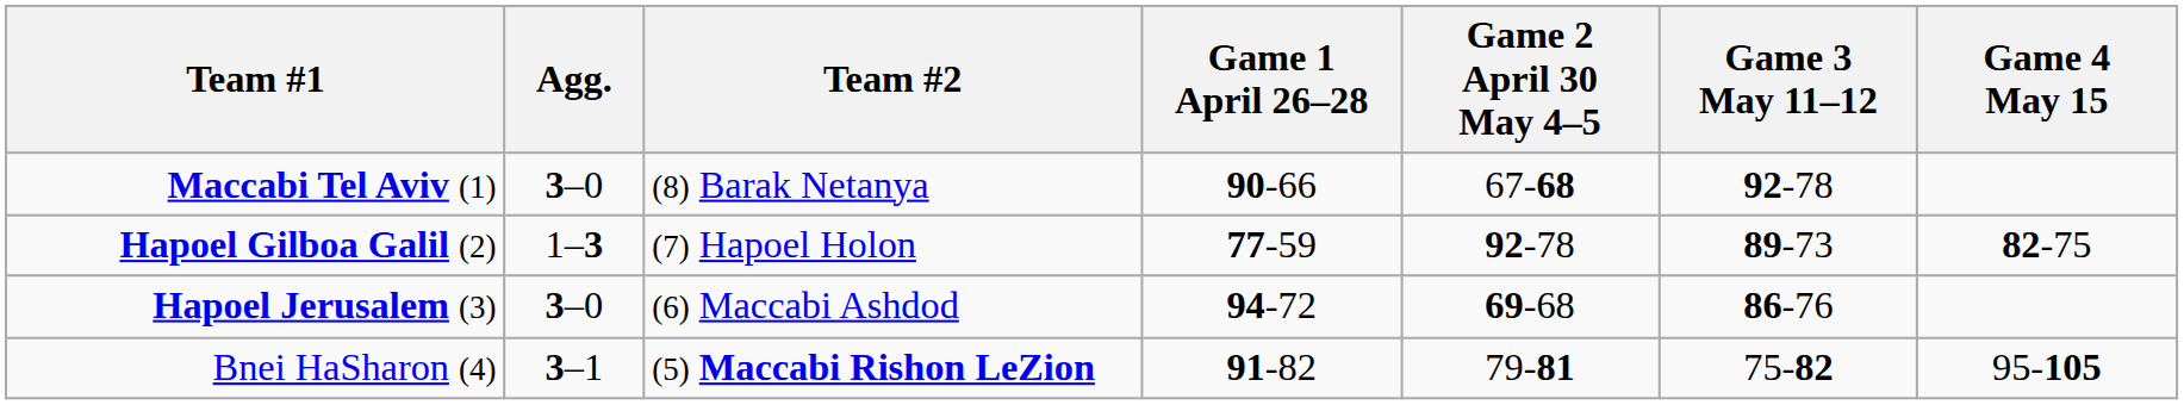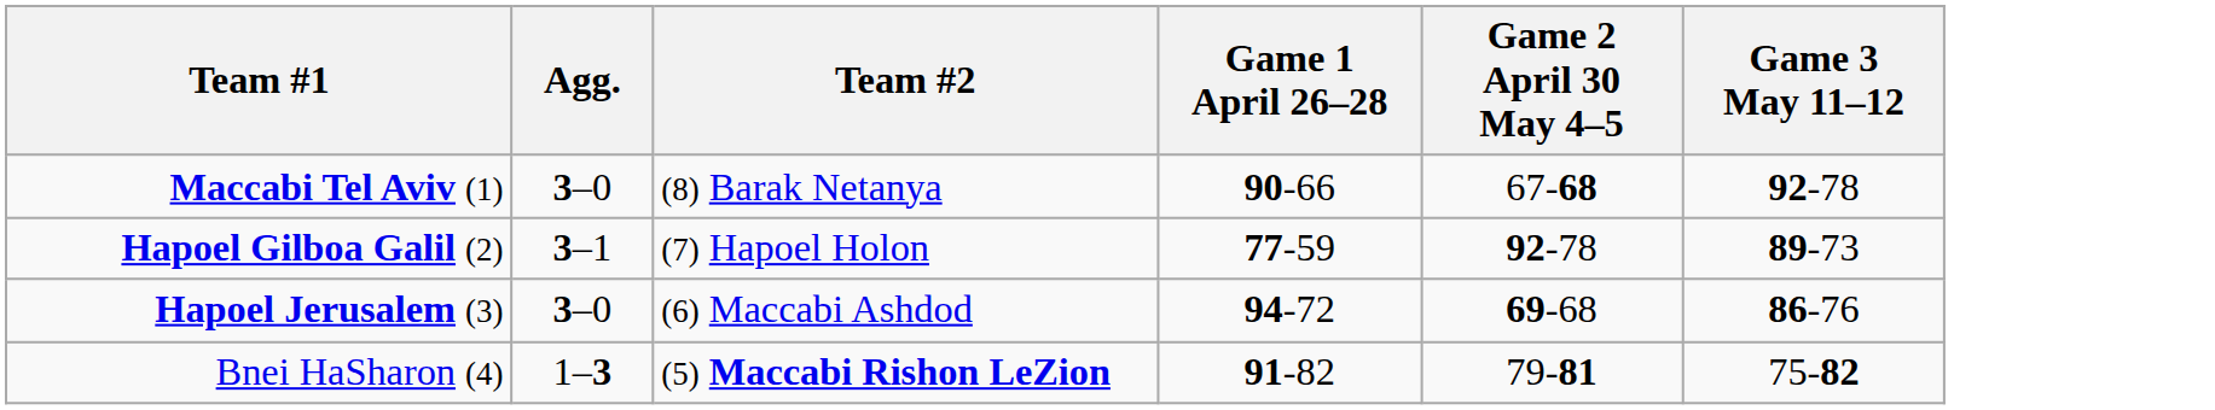- column: Game 4 May 15 | 82-75 | 95-105
Hapoel Gilboa Galil (2) | Agg.: 1–3 -> 3–1
Bnei HaSharon (4) | Agg.: 3–1 -> 1–3
